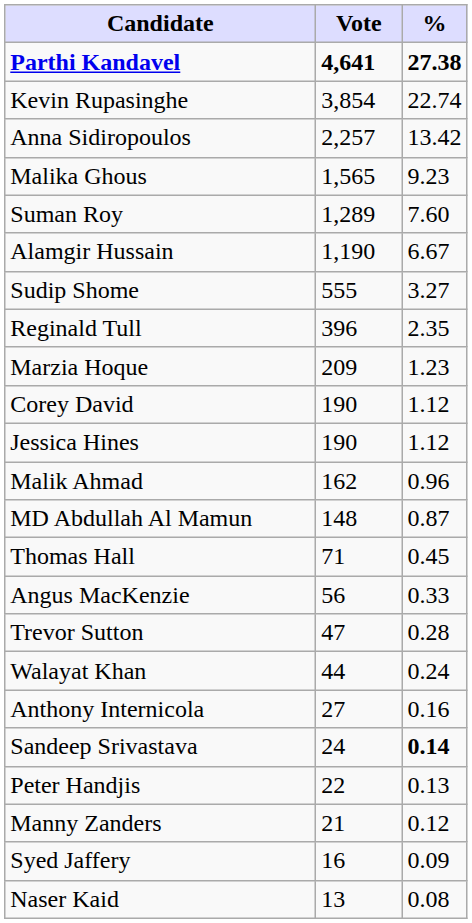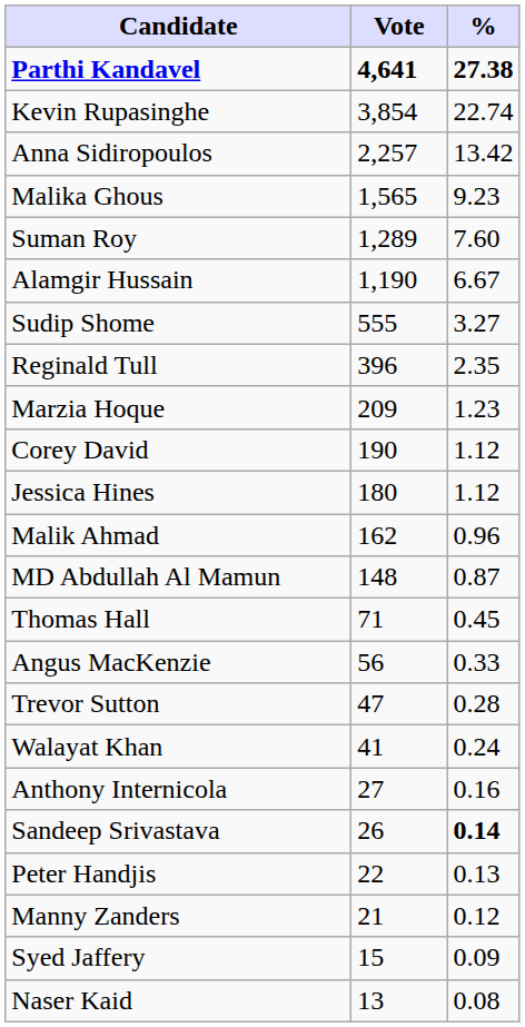Jessica Hines | Vote: 190 -> 180
Walayat Khan | Vote: 44 -> 41
Sandeep Srivastava | Vote: 24 -> 26
Syed Jaffery | Vote: 16 -> 15
